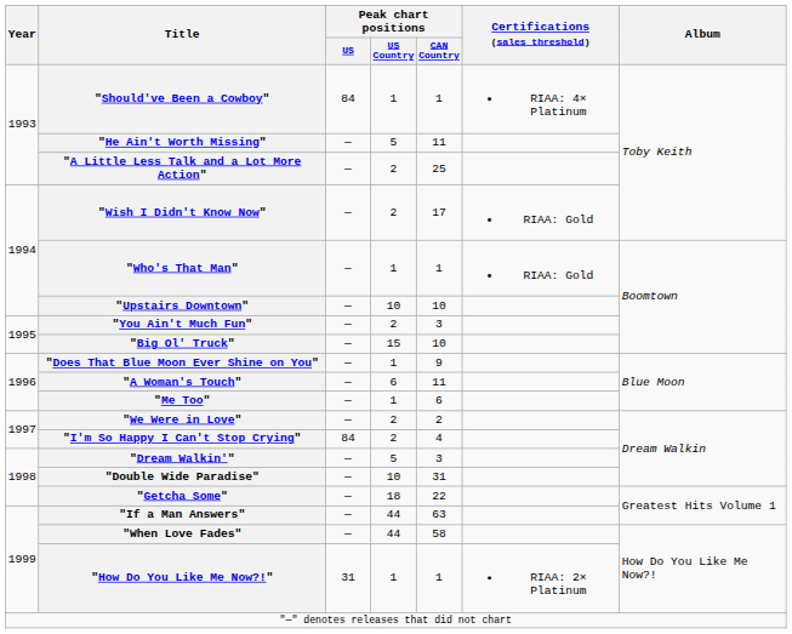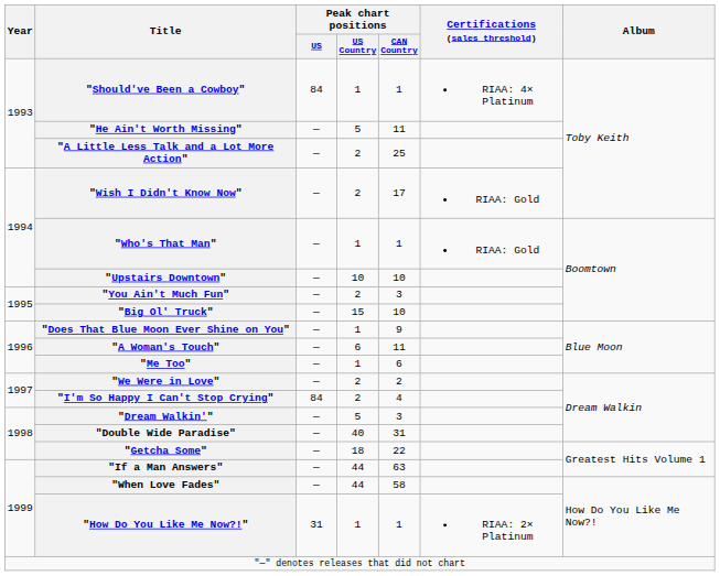"Double Wide Paradise" | Peak chart positions / US Country: 10 -> 40
